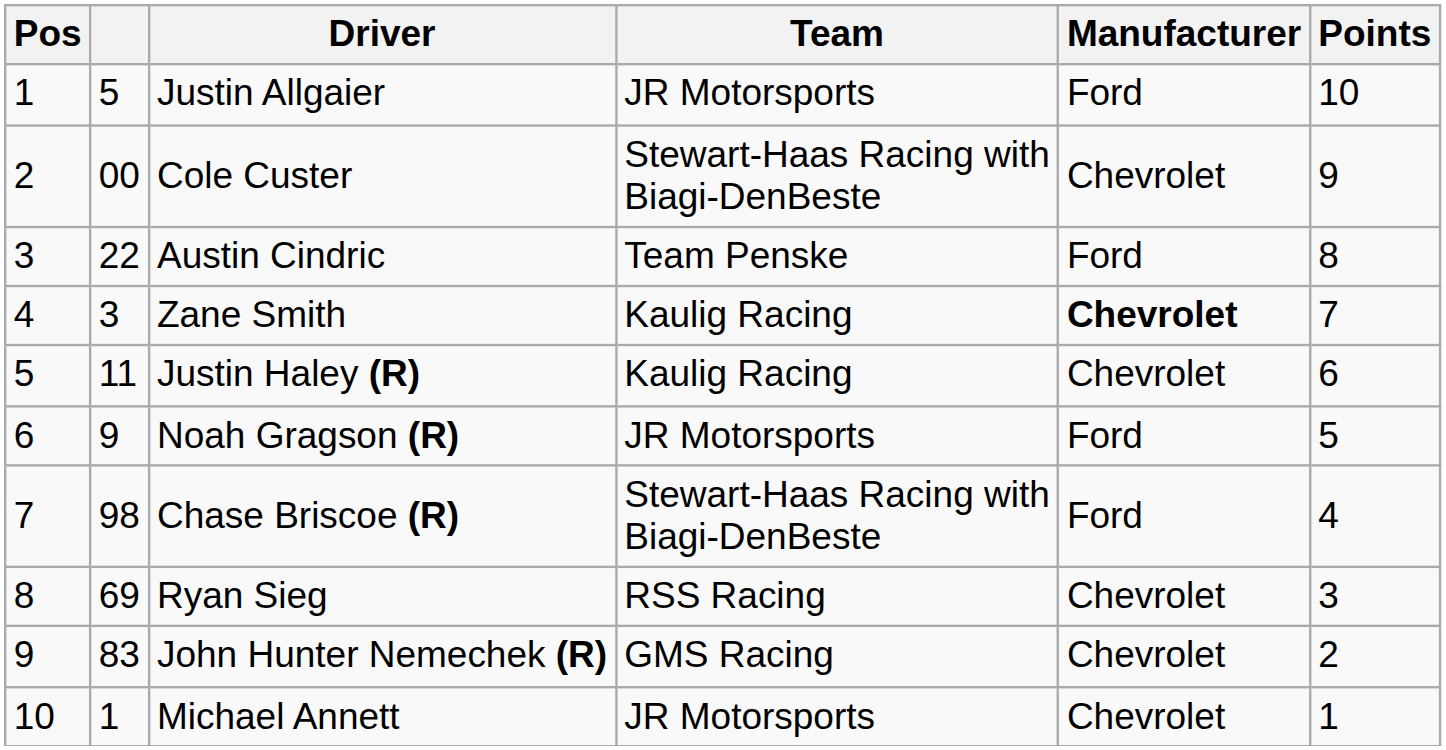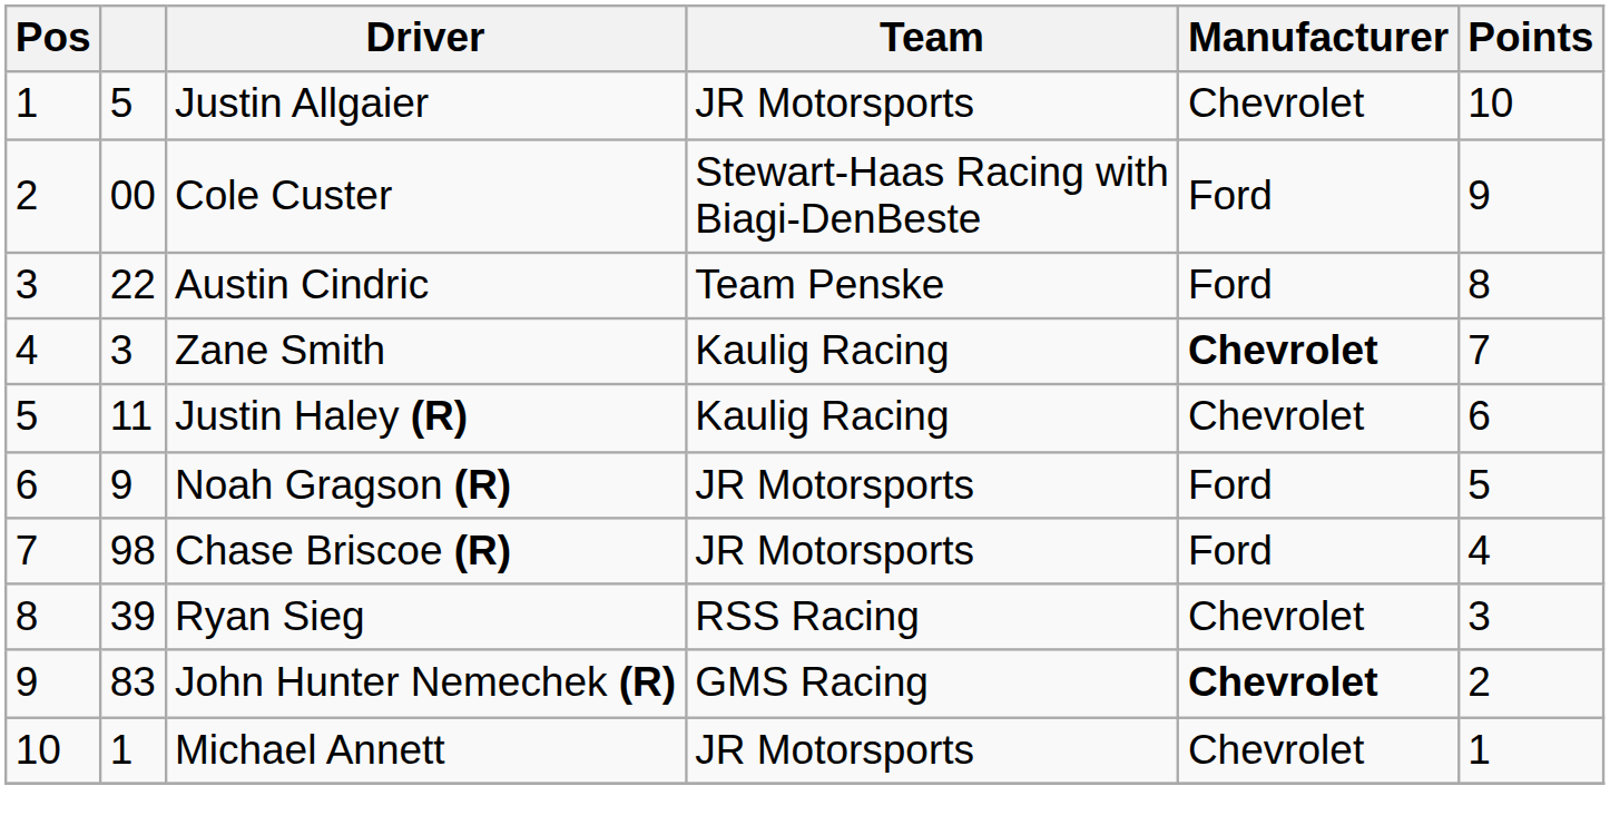Justin Allgaier | Manufacturer: Ford -> Chevrolet
Cole Custer | Manufacturer: Chevrolet -> Ford
Chase Briscoe (R) | Team: Stewart-Haas Racing with Biagi-DenBeste -> JR Motorsports
Ryan Sieg | column 2: 69 -> 39
John Hunter Nemechek (R) | Manufacturer: normal -> bold
